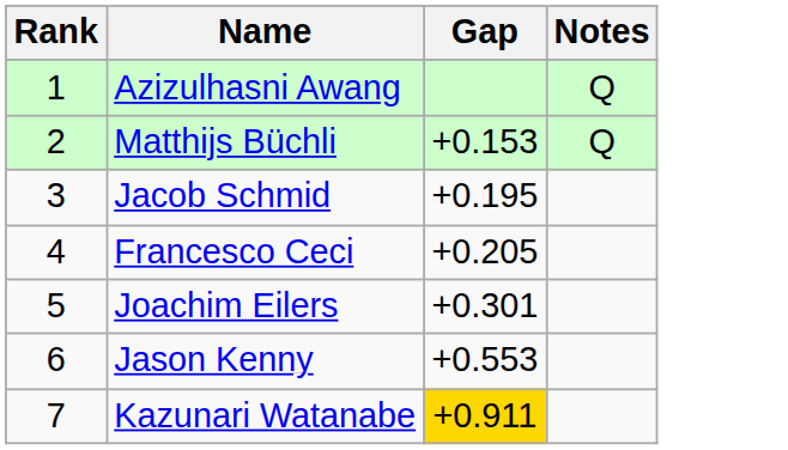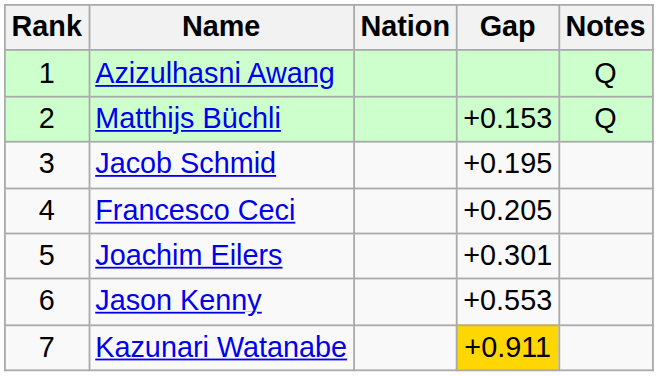+ column: Nation
